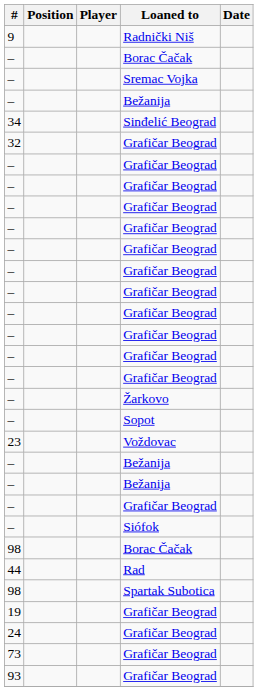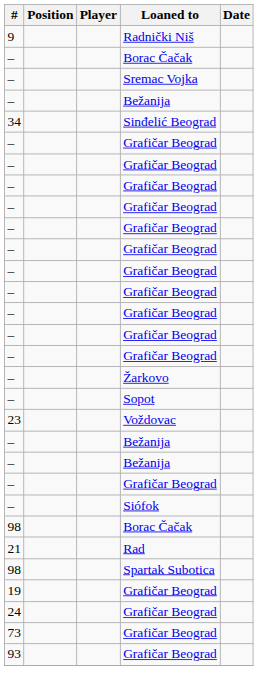- row: 32 | Grafičar Beograd
- row: 44 | Rad
+ row: 21 | Rad
